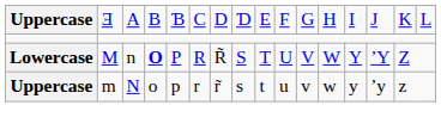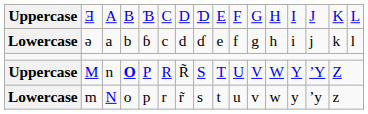+ row: Lowercase | ǝ | a | b | ɓ | c | d | ɗ | e | f | g | h | i | j | k | l
M | column 1: Lowercase -> Uppercase
m | column 1: Uppercase -> Lowercase
